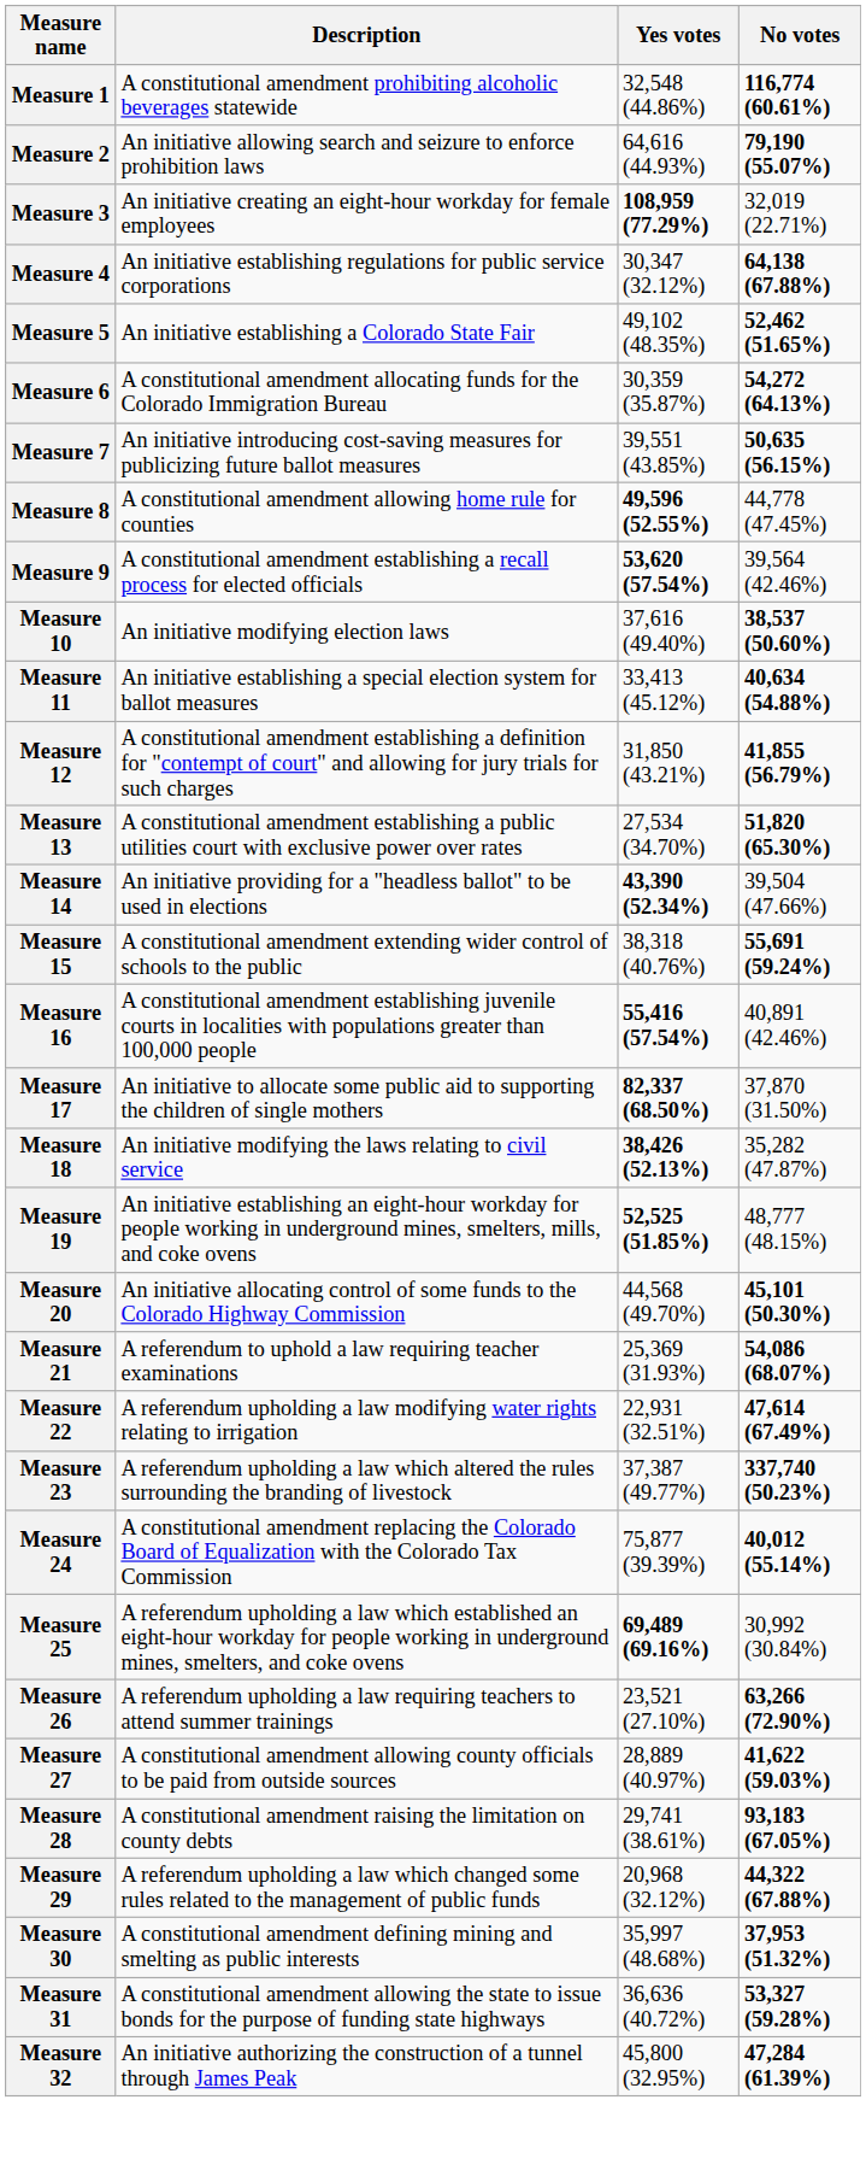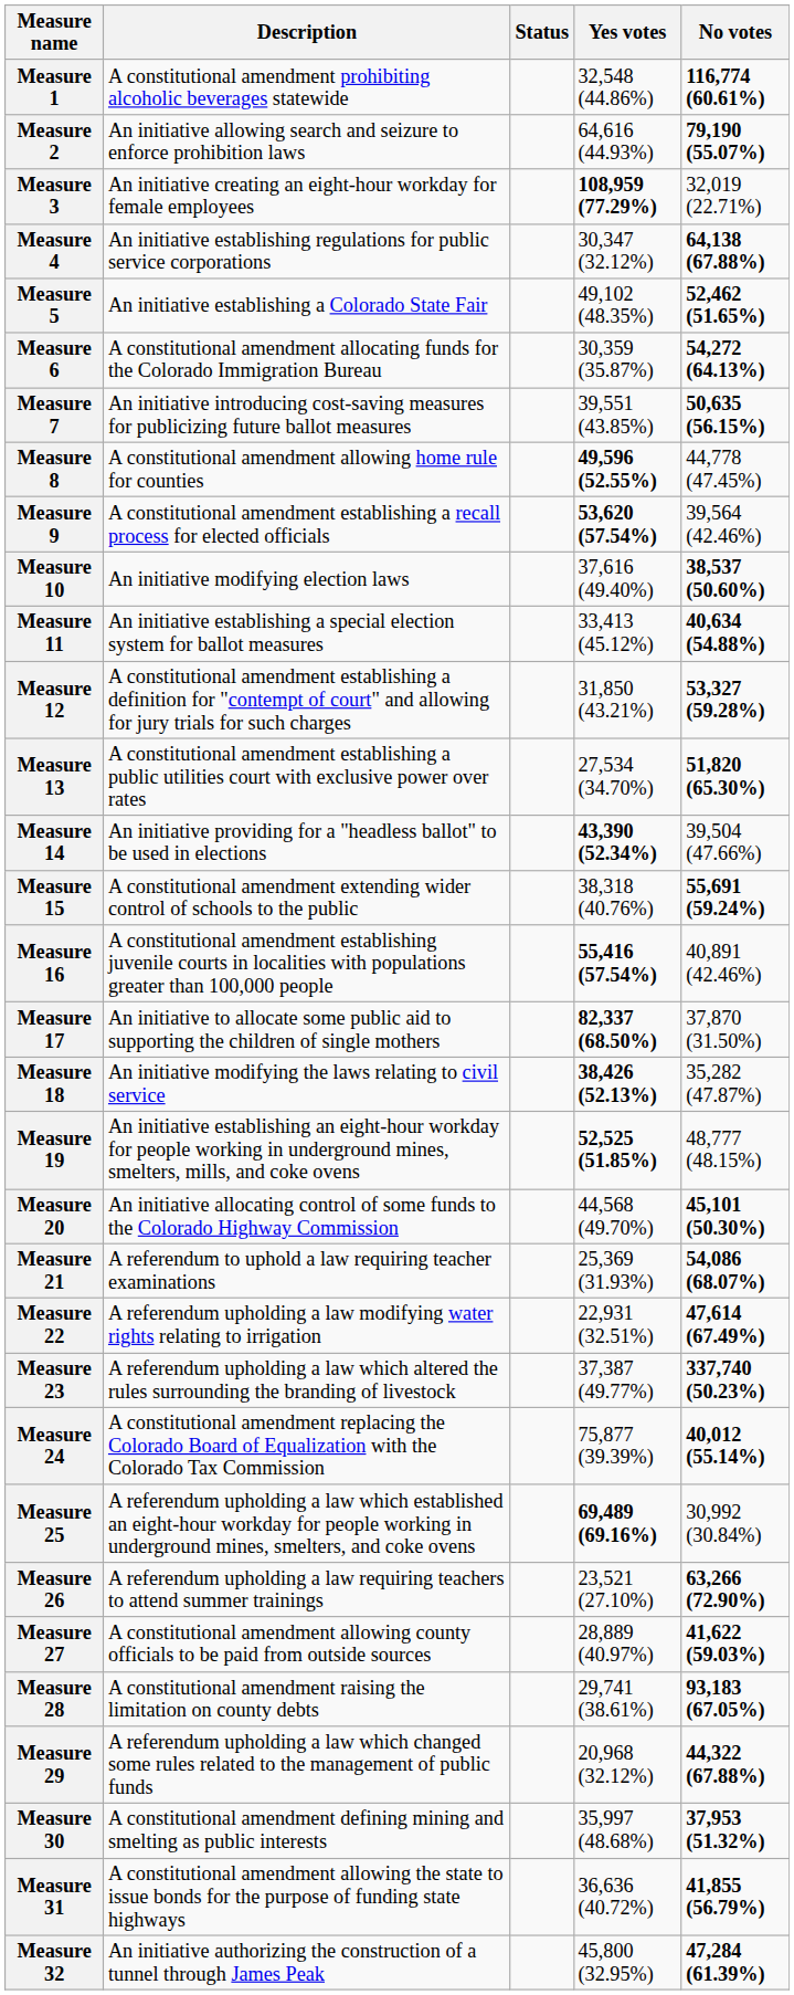+ column: Status
Measure 12 | No votes: 41,855 (56.79%) -> 53,327 (59.28%)
Measure 31 | No votes: 53,327 (59.28%) -> 41,855 (56.79%)
